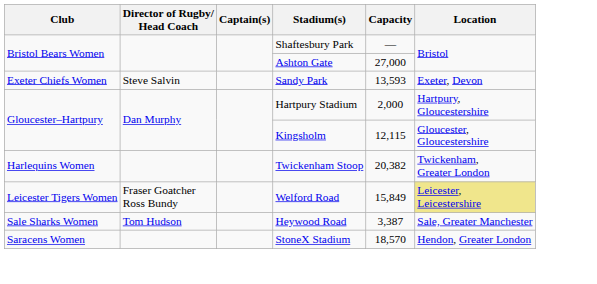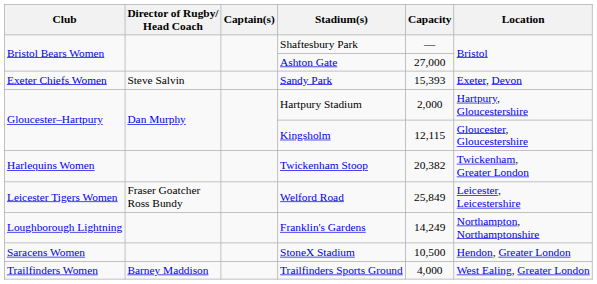Sandy Park | Capacity: 13,593 -> 15,393
Welford Road | Capacity: 15,849 -> 25,849
Welford Road | Location: khaki background -> no background
+ row: Loughborough Lightning | Franklin's Gardens | 14,249 | Northampton, Northamptonshire
- row: Sale Sharks Women | Tom Hudson | Heywood Road | 3,387 | Sale, Greater Manchester
StoneX Stadium | Capacity: 18,570 -> 10,500
+ row: Trailfinders Women | Barney Maddison | Trailfinders Sports Ground | 4,000 | West Ealing, Greater London
